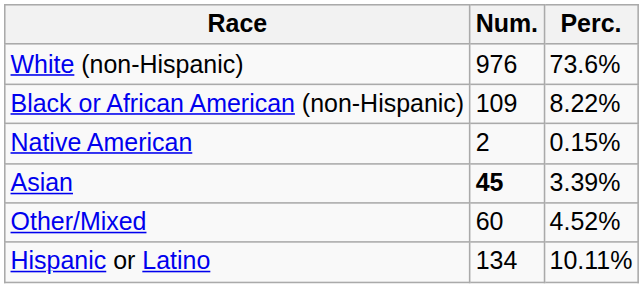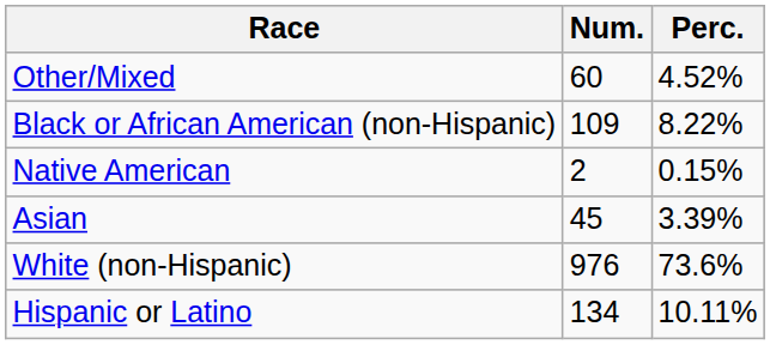rows swapped: White (non-Hispanic) <-> Other/Mixed
Asian | Num.: bold -> normal
